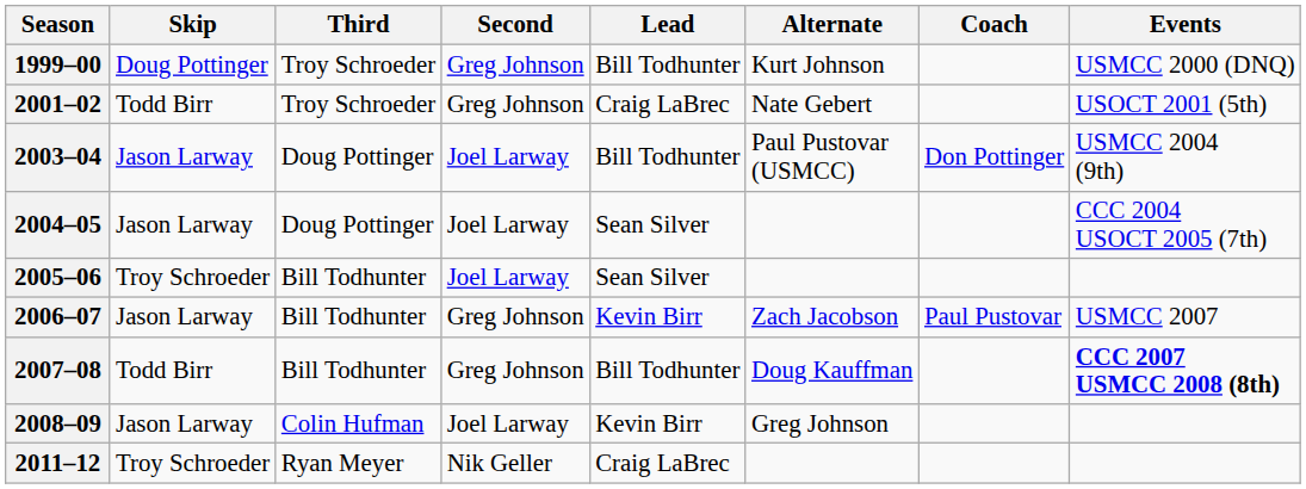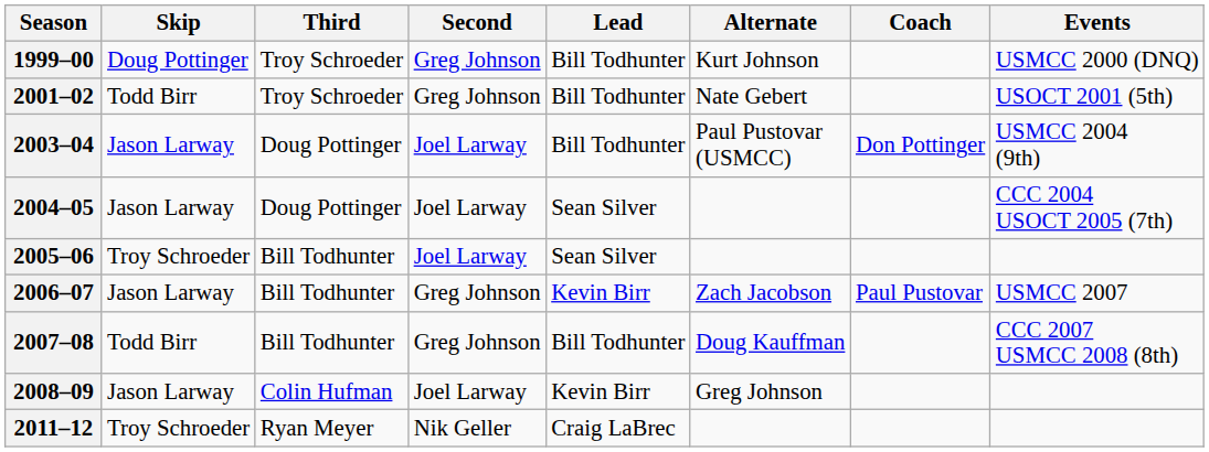2001–02 | Lead: Craig LaBrec -> Bill Todhunter
2007–08 | Events: bold -> normal
